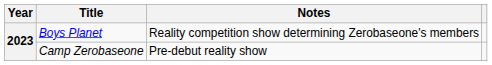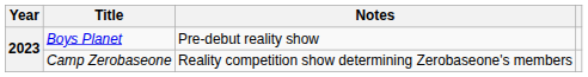Boys Planet | Notes: Reality competition show determining Zerobaseone's members -> Pre-debut reality show
Camp Zerobaseone | Notes: Pre-debut reality show -> Reality competition show determining Zerobaseone's members
